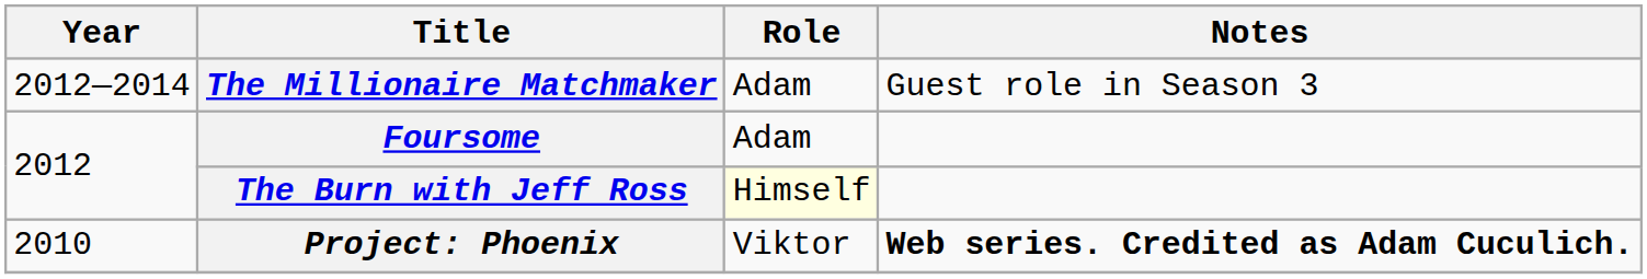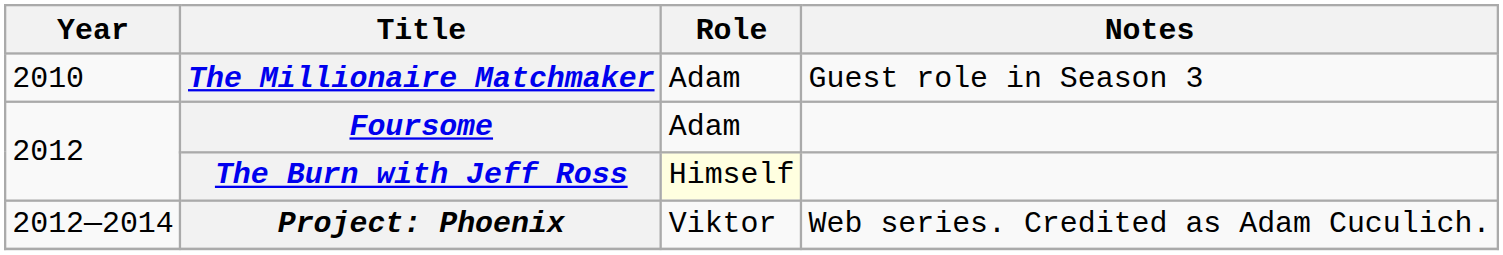The Millionaire Matchmaker | Year: 2012—2014 -> 2010
Project: Phoenix | Year: 2010 -> 2012—2014
Project: Phoenix | Notes: bold -> normal
